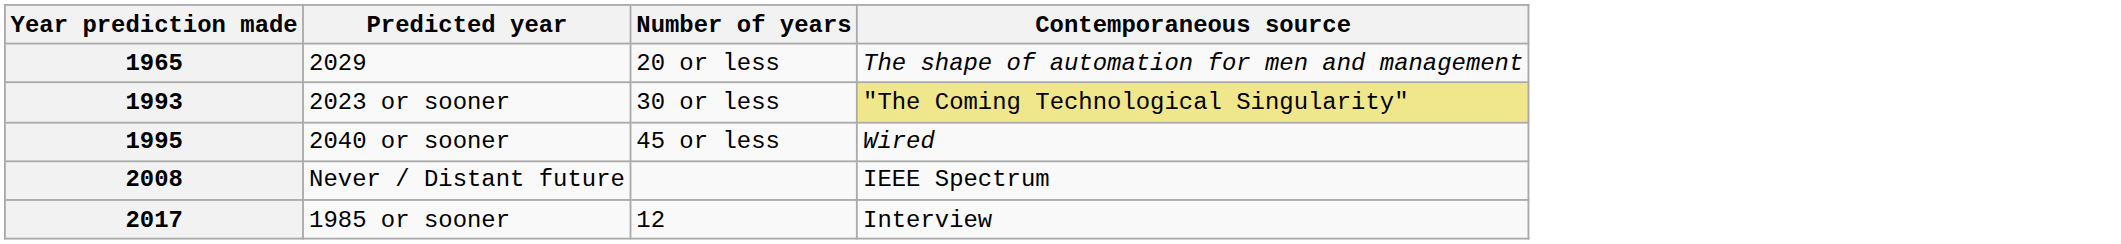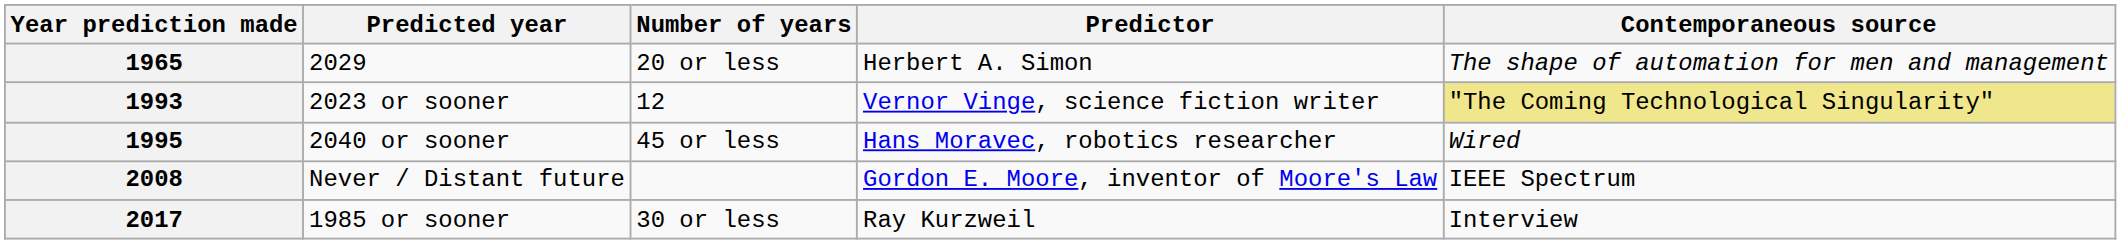+ column: Predictor | Herbert A. Simon | Vernor Vinge, science fiction writer | Hans Moravec, robotics researcher | Gordon E. Moore, inventor of Moore's Law | Ray Kurzweil
1993 | Number of years: 30 or less -> 12
2017 | Number of years: 12 -> 30 or less
